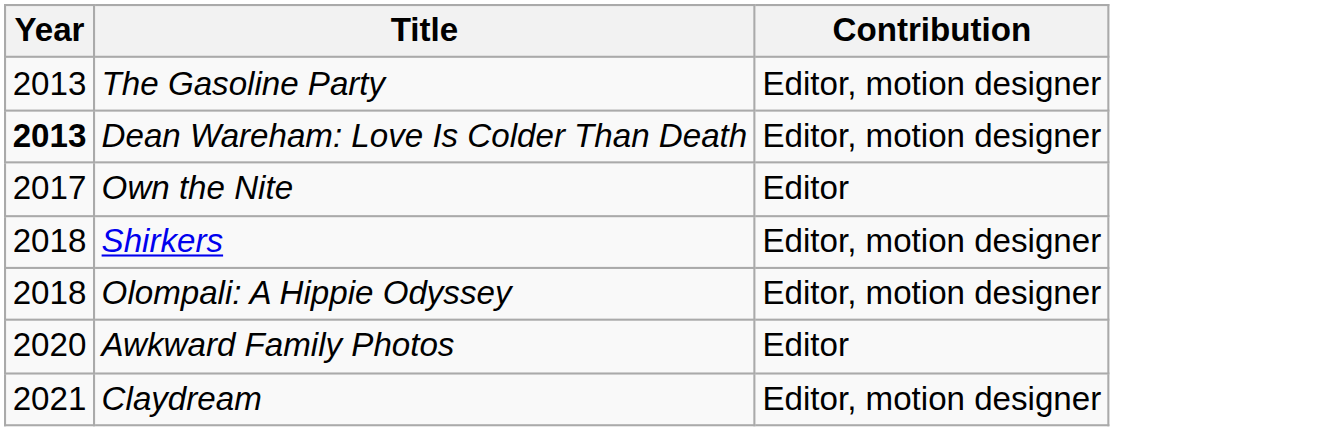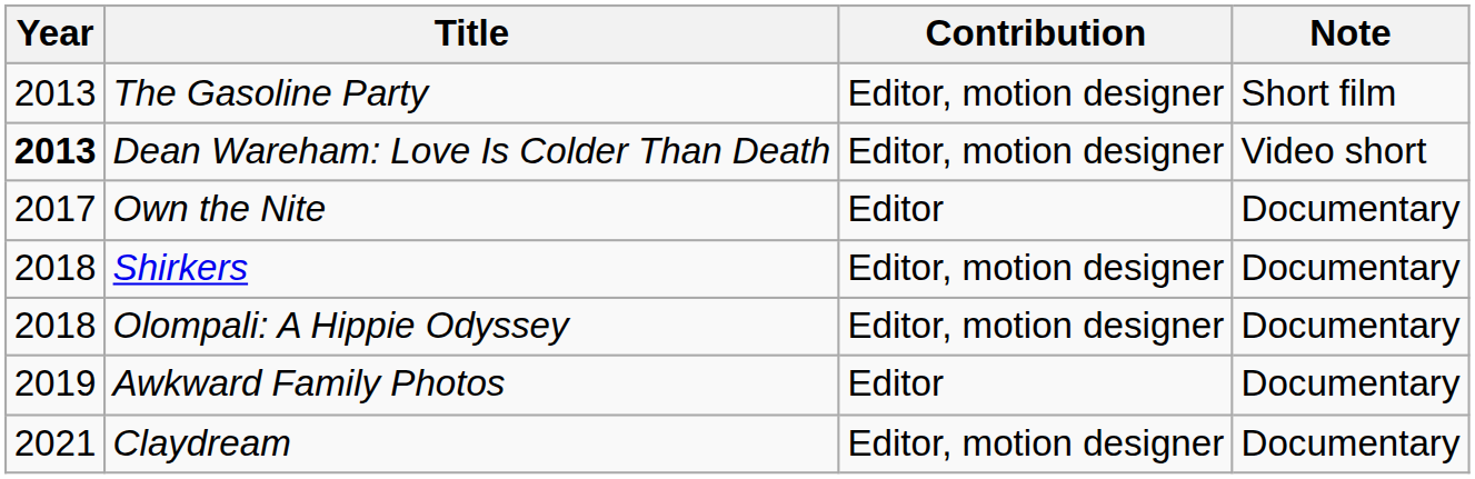+ column: Note | Short film | Video short | Documentary | Documentary | Documentary | Documentary | Documentary
Awkward Family Photos | Year: 2020 -> 2019
